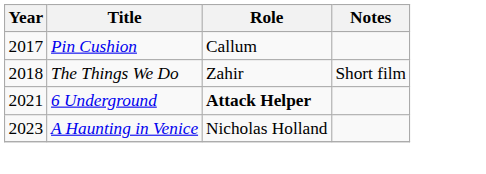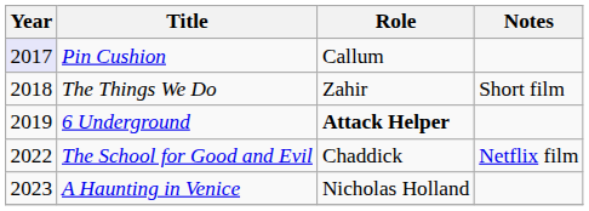Pin Cushion | Year: no background -> lavender background
6 Underground | Year: 2021 -> 2019
+ row: 2022 | The School for Good and Evil | Chaddick | Netflix film
